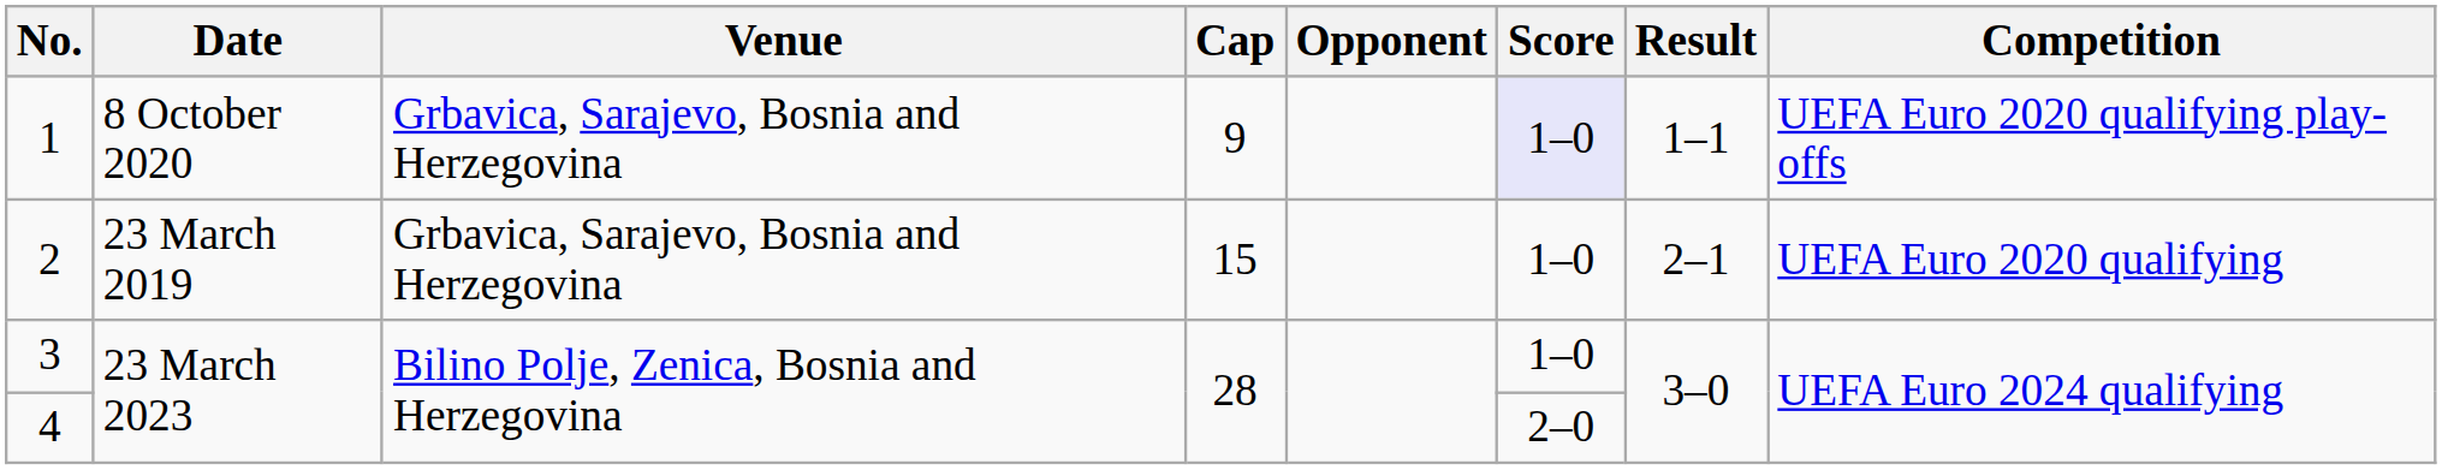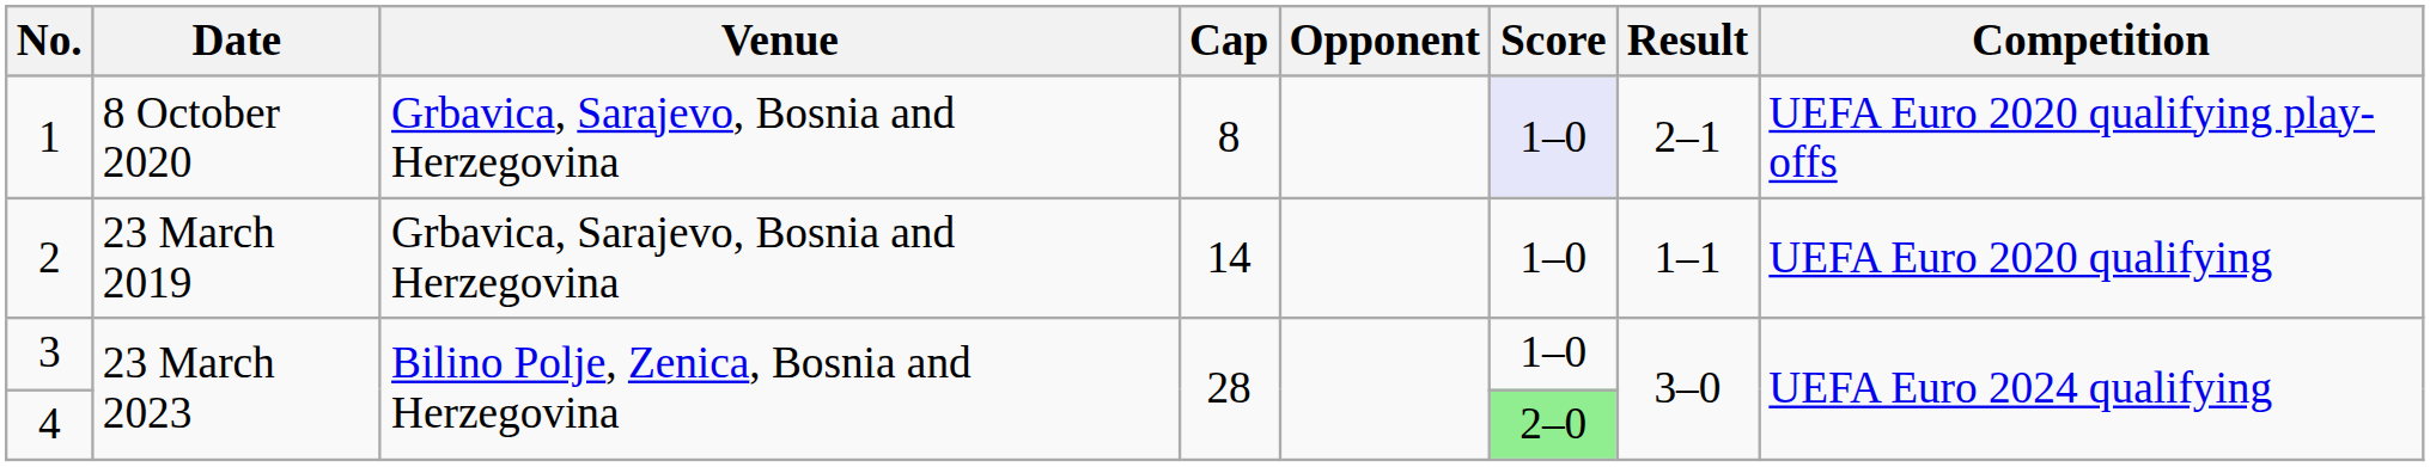1 | Cap: 9 -> 8
1 | Result: 1–1 -> 2–1
2 | Cap: 15 -> 14
2 | Result: 2–1 -> 1–1
4 | Score: no background -> lightgreen background
